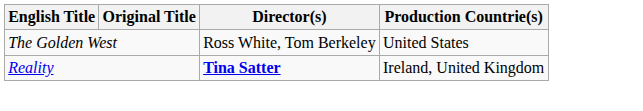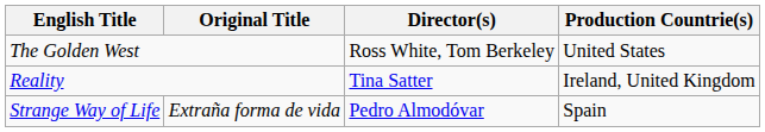Reality | Director(s): bold -> normal
+ row: Strange Way of Life | Extraña forma de vida | Pedro Almodóvar | Spain
